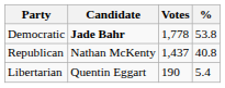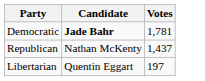- column: % | 53.8 | 40.8 | 5.4
Democratic | Votes: 1,778 -> 1,781
Libertarian | Votes: 190 -> 197
